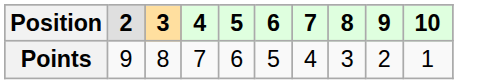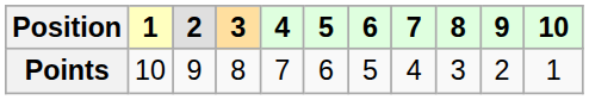+ column: 1 | 10
